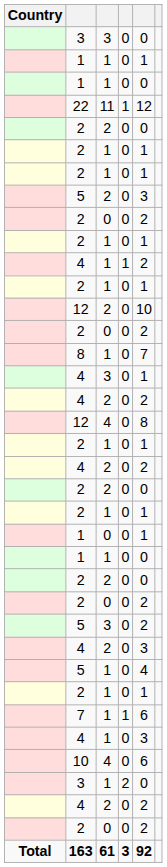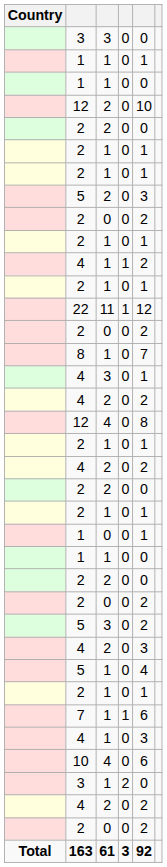rows swapped: 22 <-> 12 / 2
